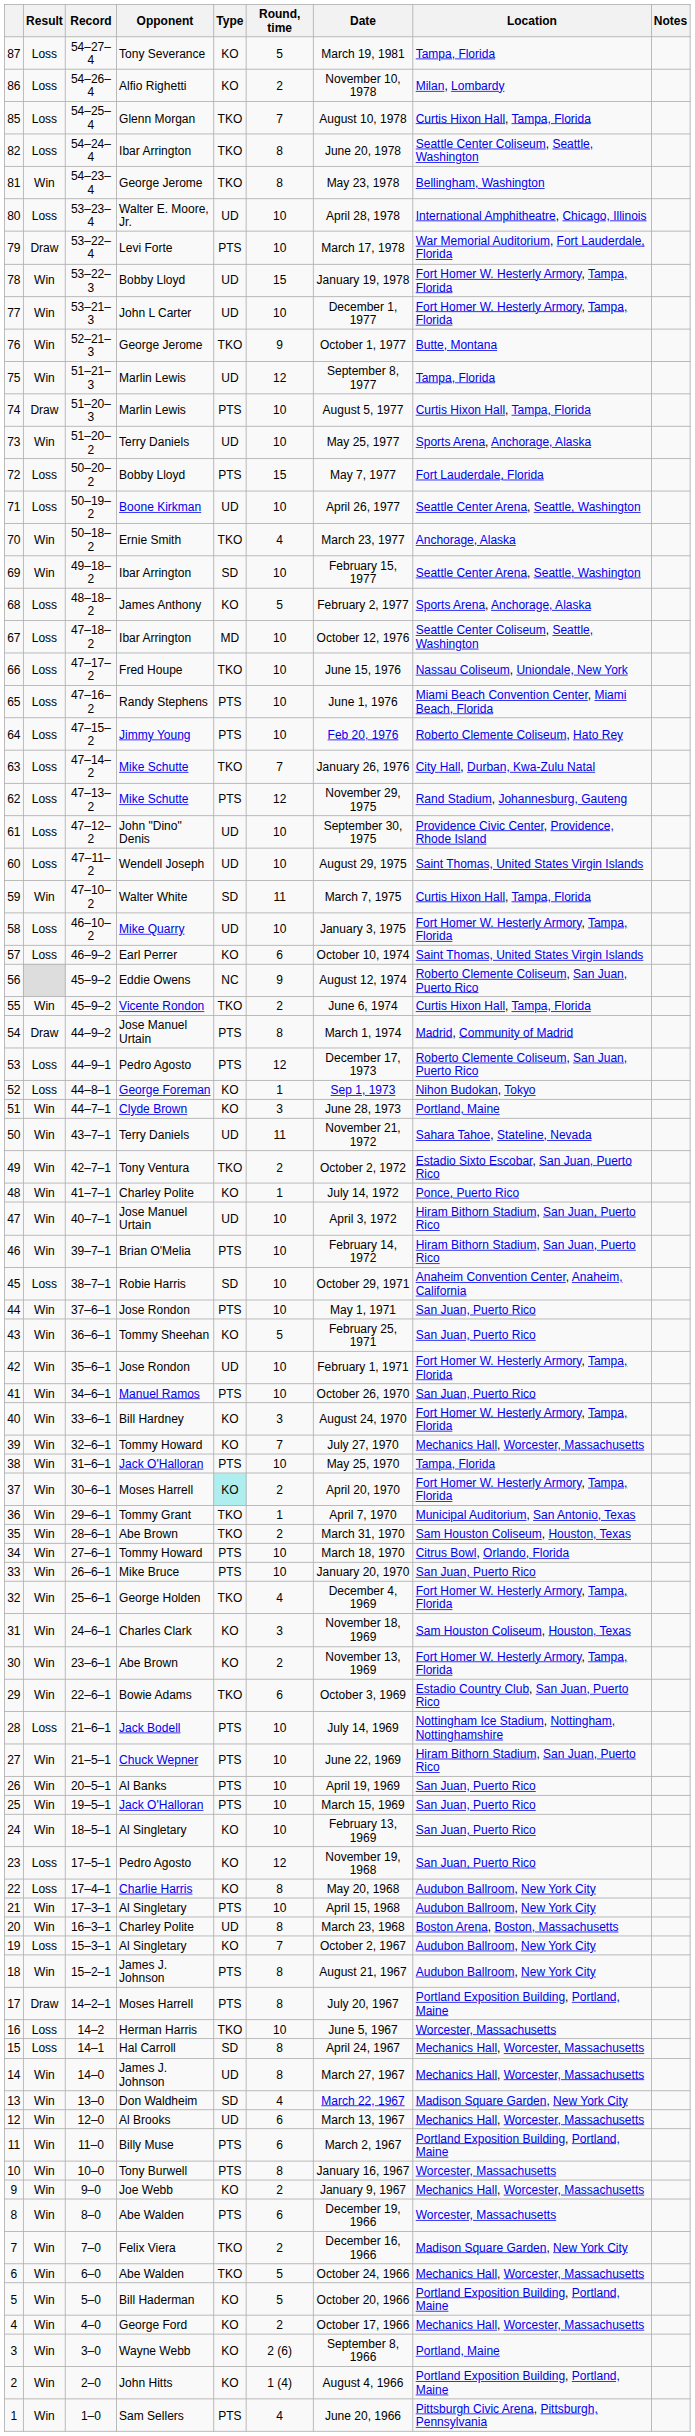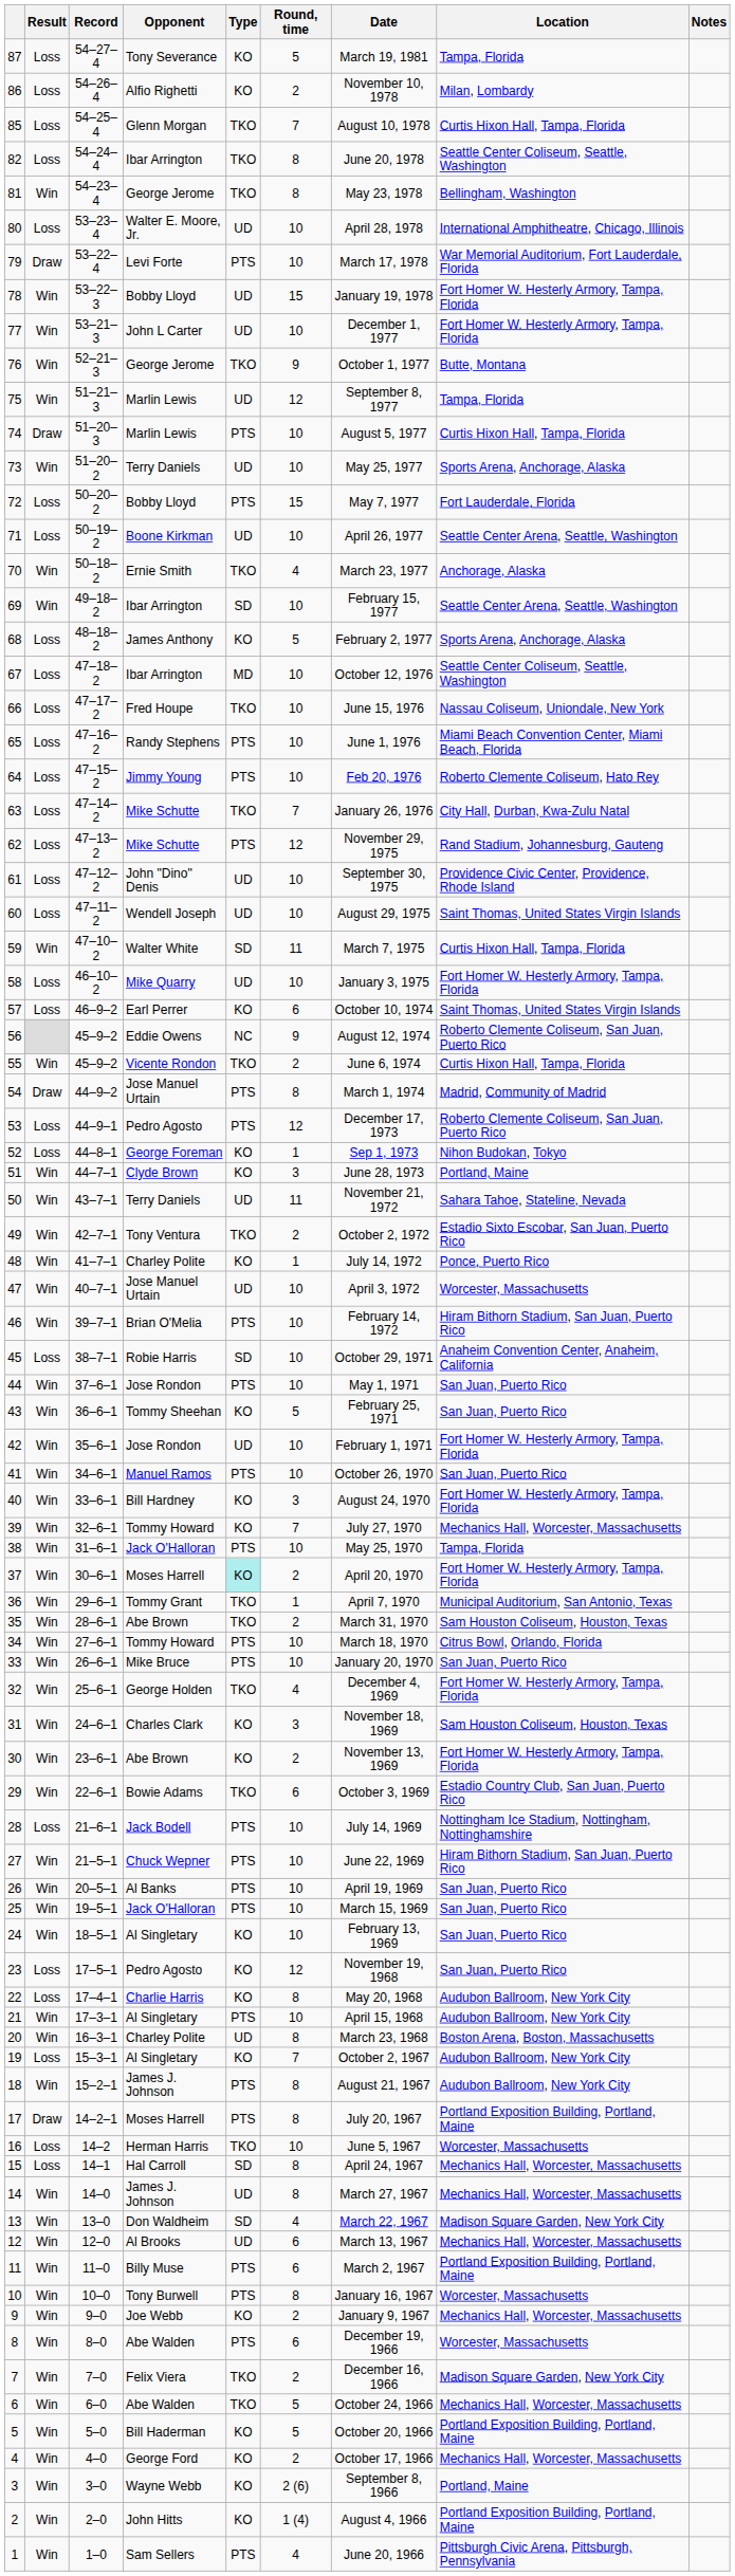47 | Location: Hiram Bithorn Stadium, San Juan, Puerto Rico -> Worcester, Massachusetts
